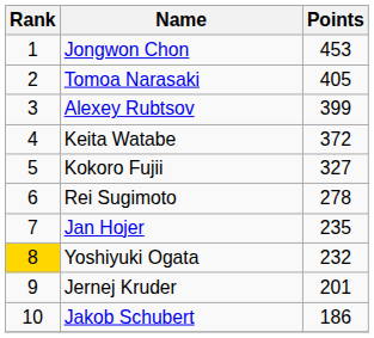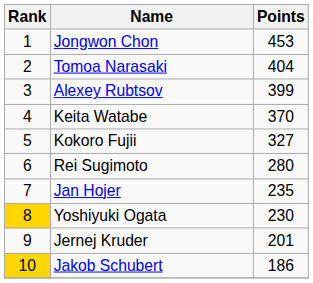Tomoa Narasaki | Points: 405 -> 404
Keita Watabe | Points: 372 -> 370
Rei Sugimoto | Points: 278 -> 280
Yoshiyuki Ogata | Points: 232 -> 230
Jakob Schubert | Rank: no background -> gold background
